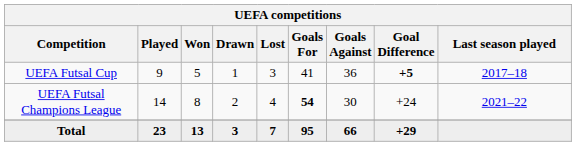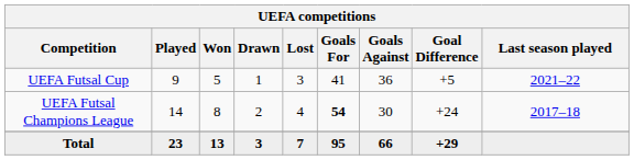UEFA Futsal Cup | Goal Difference: bold -> normal
UEFA Futsal Cup | Last season played: 2017–18 -> 2021–22
UEFA Futsal Champions League | Last season played: 2021–22 -> 2017–18
